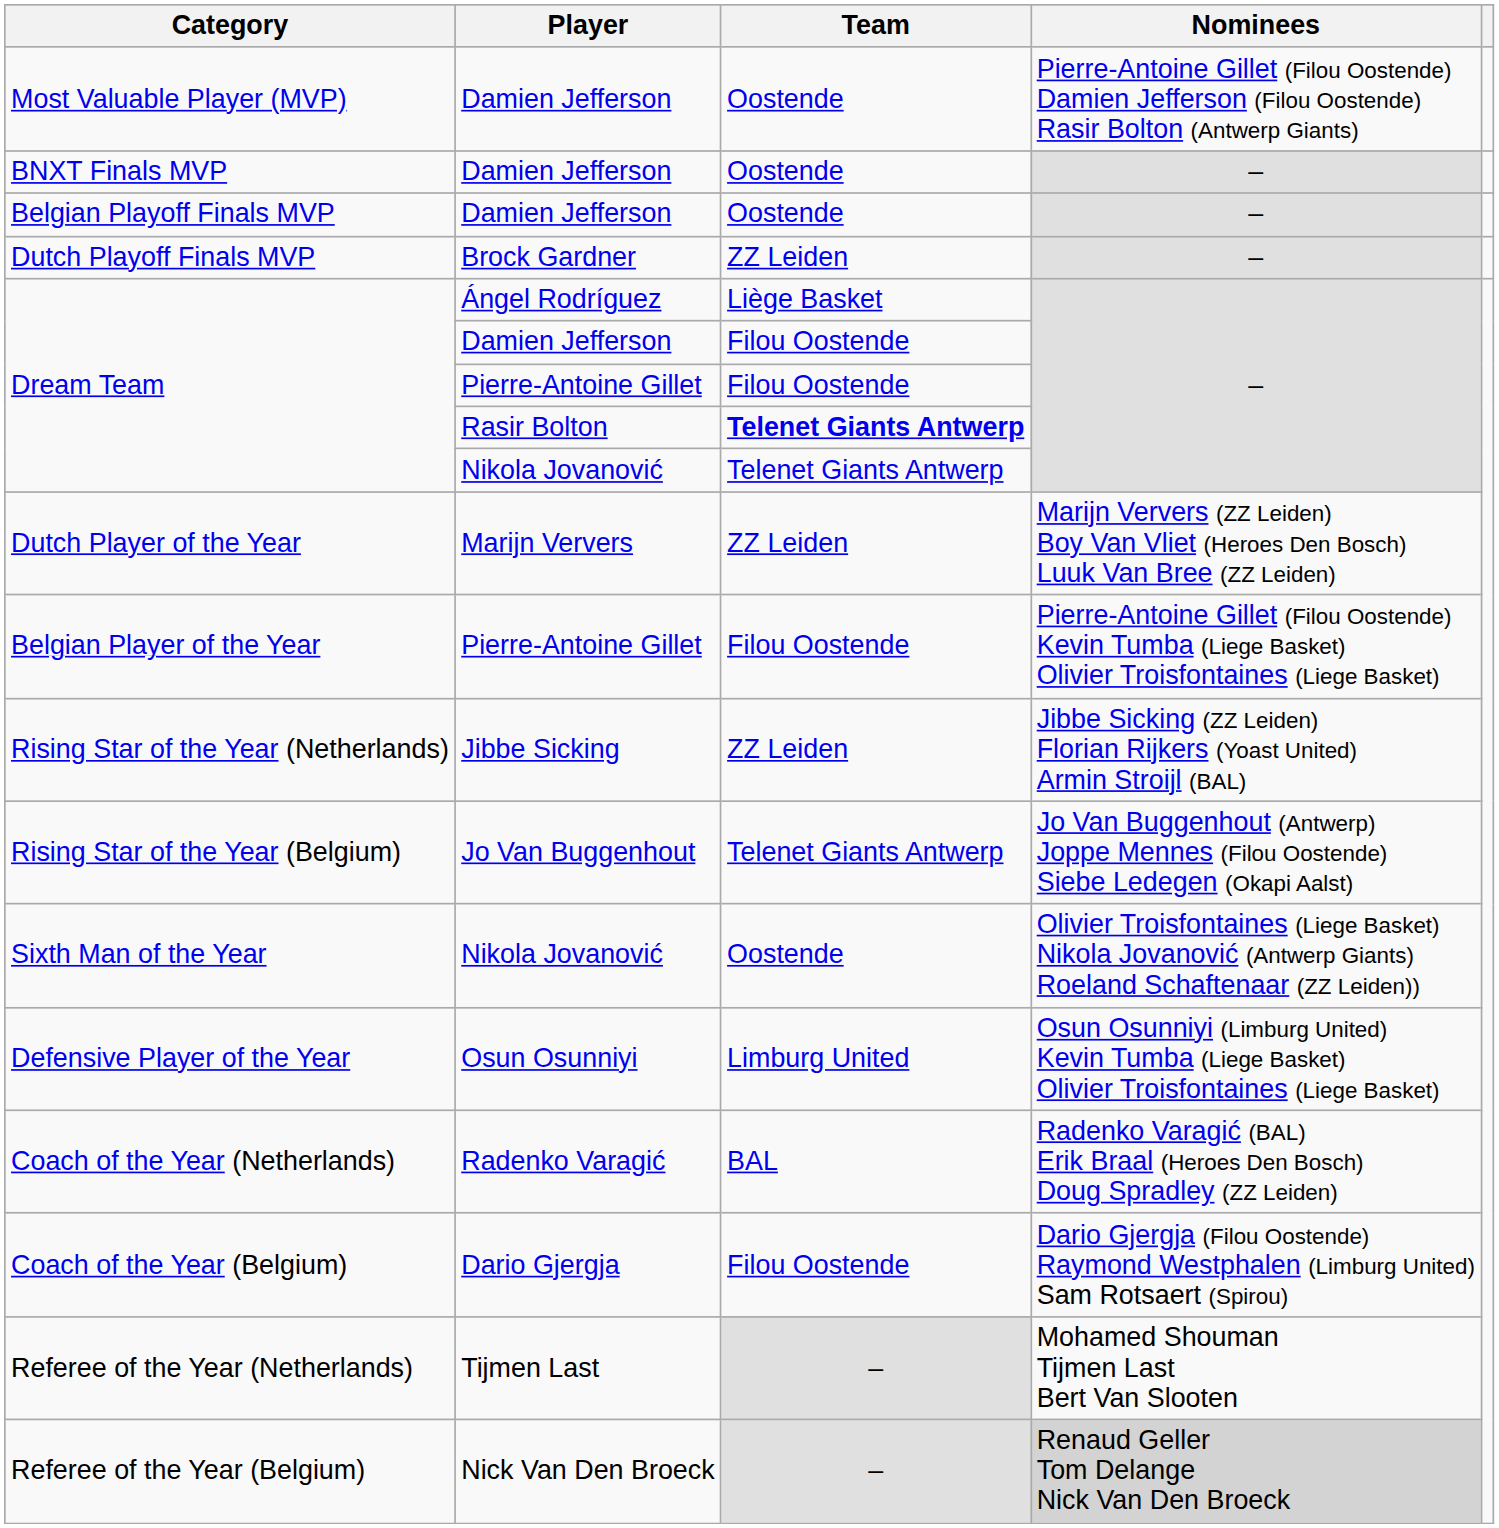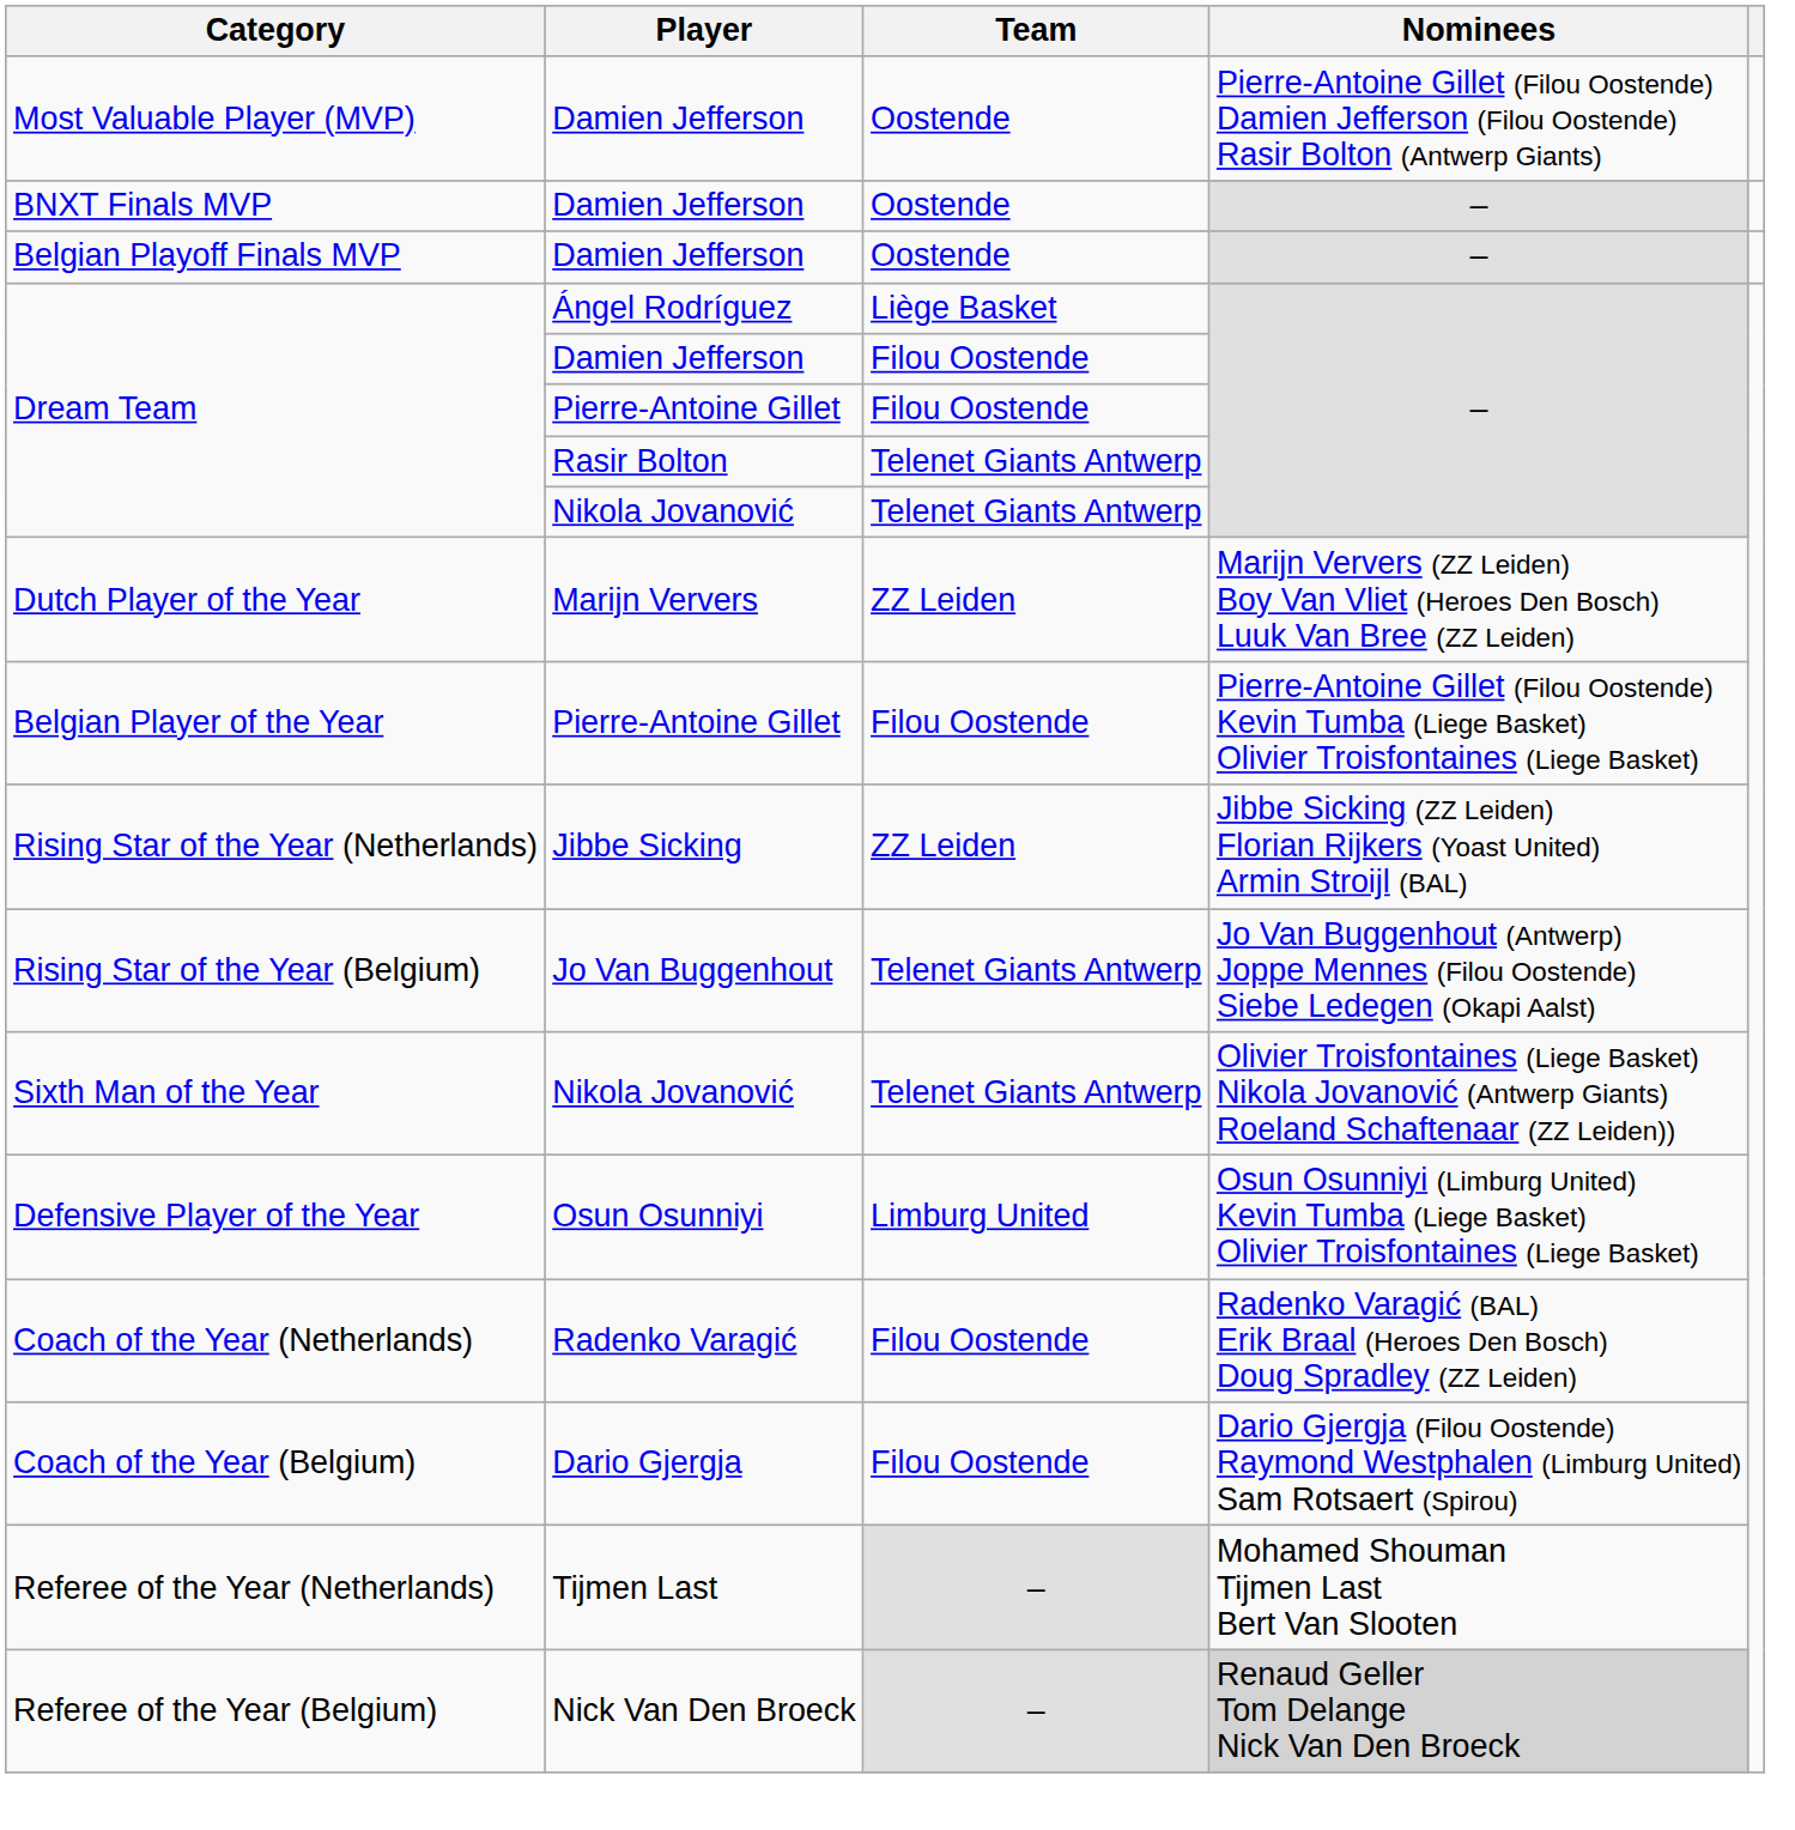- row: Dutch Playoff Finals MVP | Brock Gardner | ZZ Leiden | –
Dream Team / Rasir Bolton | Team: bold -> normal
Sixth Man of the Year | Team: Oostende -> Telenet Giants Antwerp
Coach of the Year (Netherlands) | Team: BAL -> Filou Oostende
